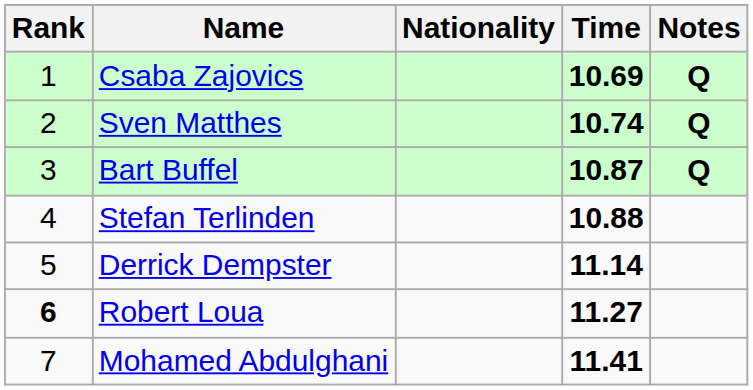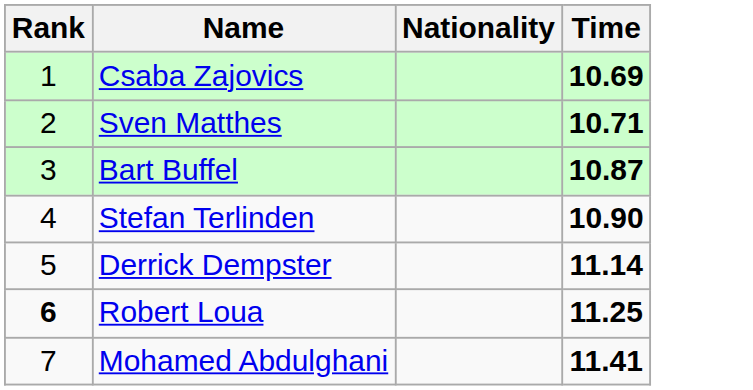- column: Notes | Q | Q | Q
Sven Matthes | Time: 10.74 -> 10.71
Stefan Terlinden | Time: 10.88 -> 10.90
Robert Loua | Time: 11.27 -> 11.25
